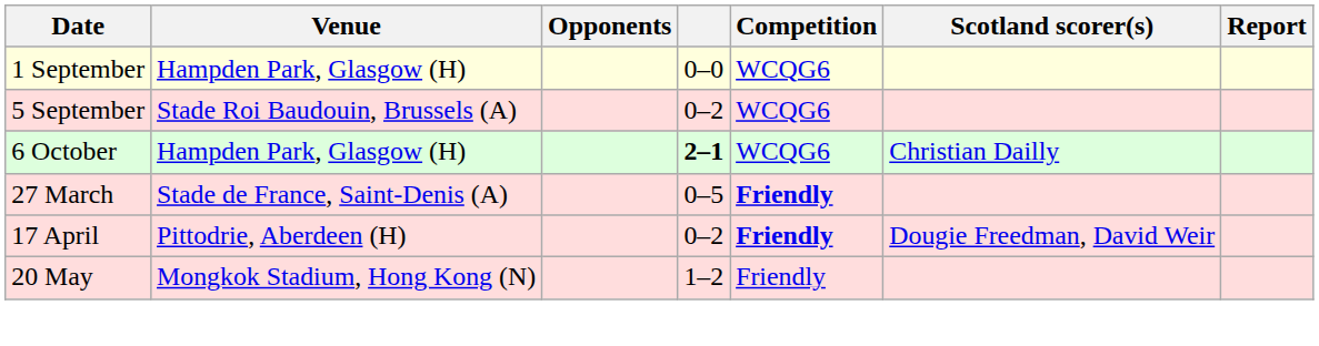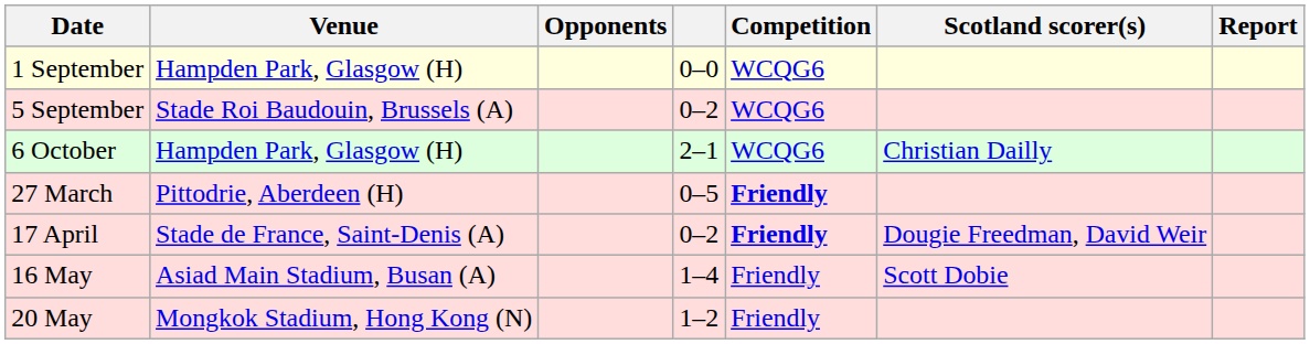6 October | column 4: bold -> normal
27 March | Venue: Stade de France, Saint-Denis (A) -> Pittodrie, Aberdeen (H)
17 April | Venue: Pittodrie, Aberdeen (H) -> Stade de France, Saint-Denis (A)
+ row: 16 May | Asiad Main Stadium, Busan (A) | 1–4 | Friendly | Scott Dobie
